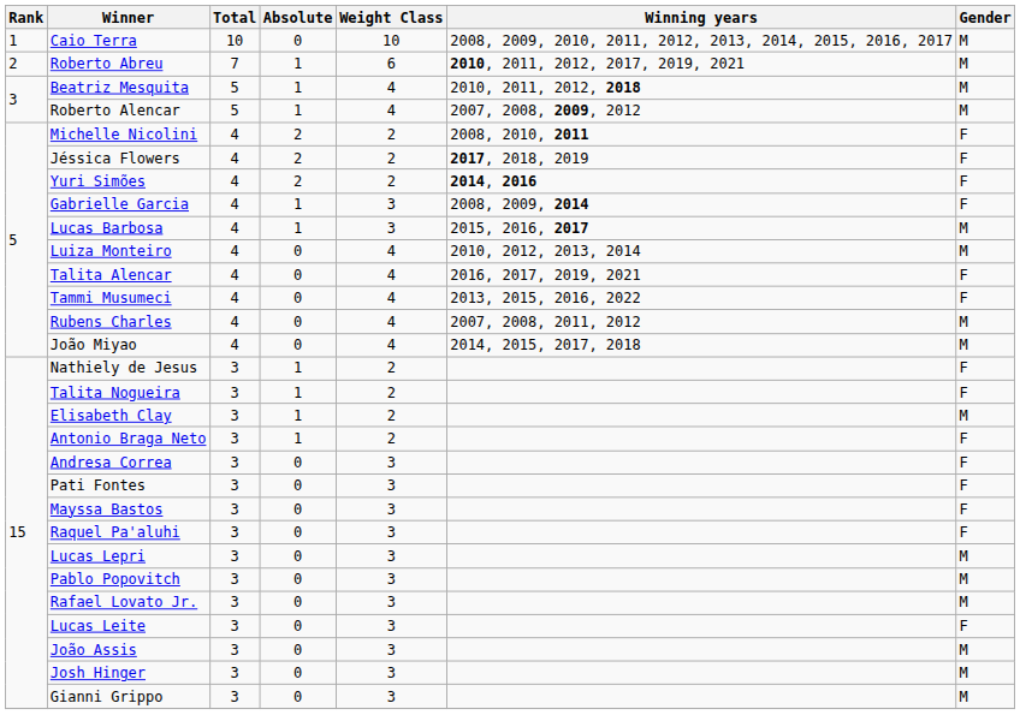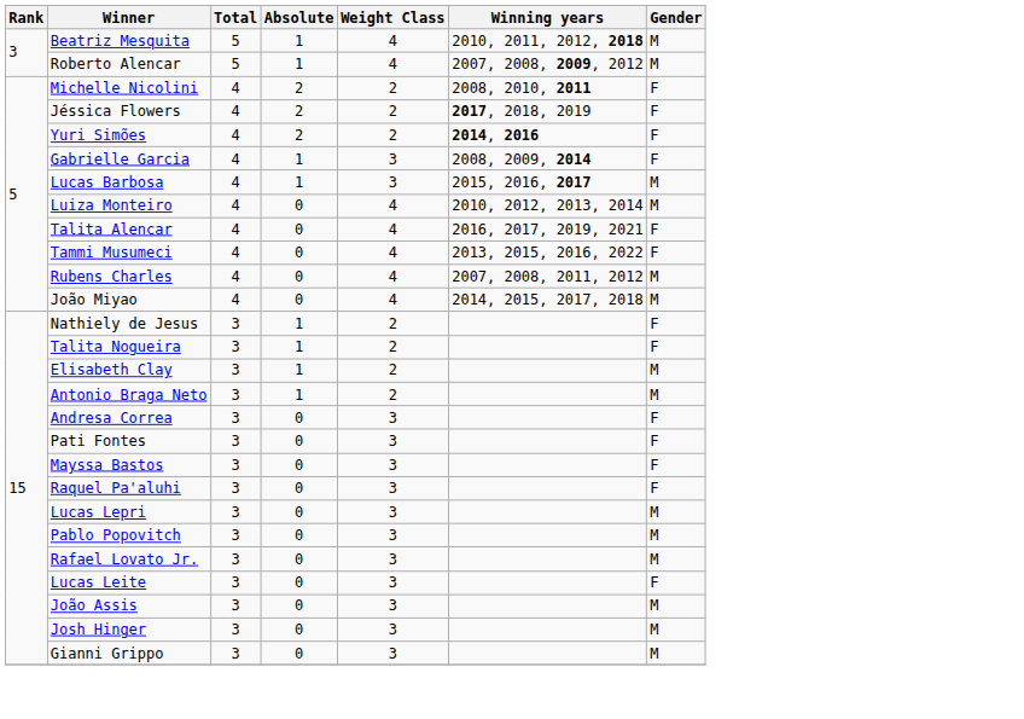- row: 1 | Caio Terra | 10 | 0 | 10 | 2008, 2009, 2010, 2011, 2012, 2013, 2014, 2015, 2016, 2017 | M
- row: 2 | Roberto Abreu | 7 | 1 | 6 | 2010, 2011, 2012, 2017, 2019, 2021 | M
Antonio Braga Neto | Gender: F -> M
